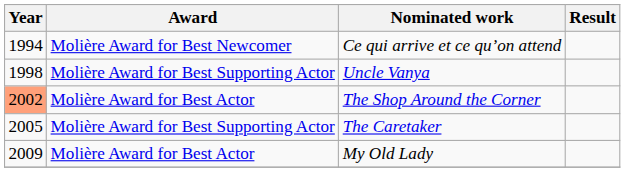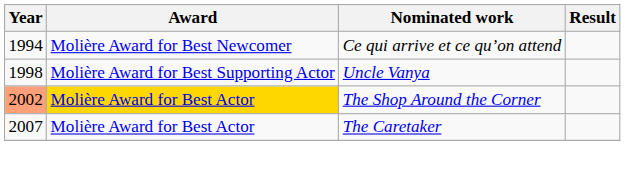The Shop Around the Corner | Award: no background -> gold background
The Caretaker | Year: 2005 -> 2007
The Caretaker | Award: Molière Award for Best Supporting Actor -> Molière Award for Best Actor
- row: 2009 | Molière Award for Best Actor | My Old Lady
